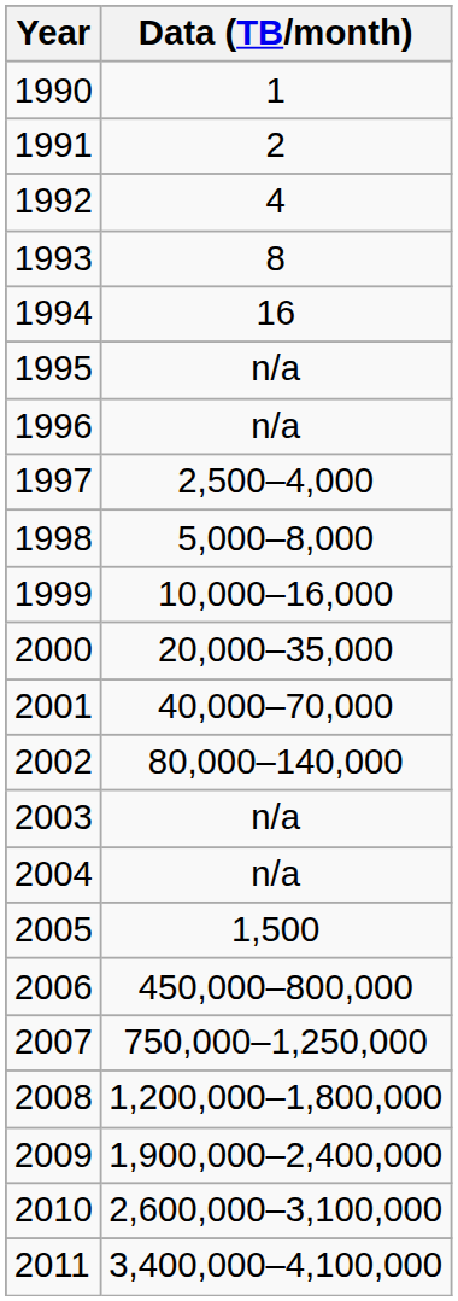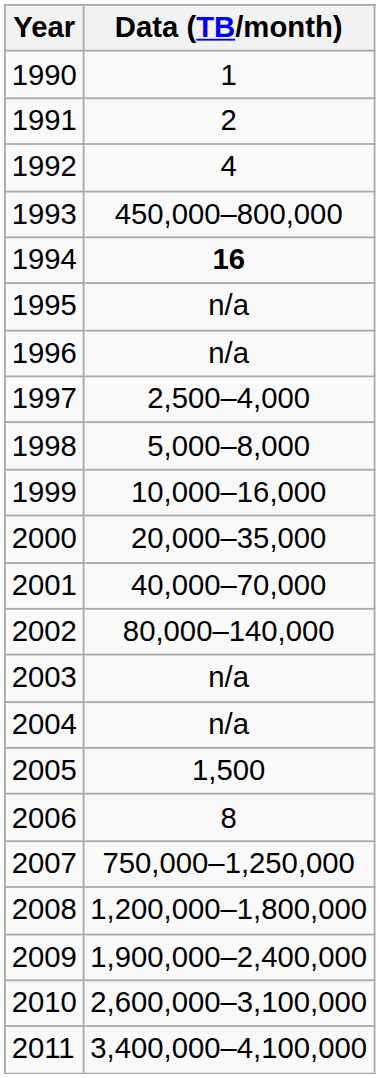1993 | Data (TB/month): 8 -> 450,000–800,000
1994 | Data (TB/month): normal -> bold
2006 | Data (TB/month): 450,000–800,000 -> 8
